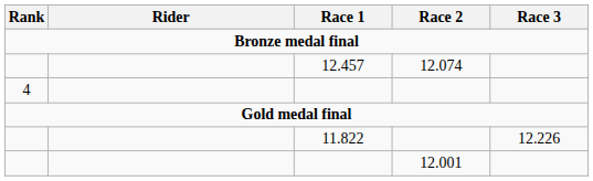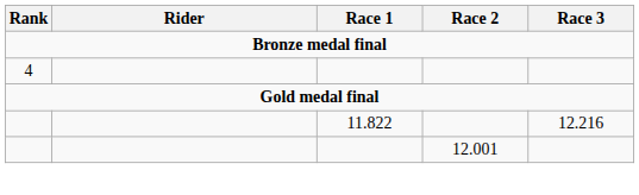- row: 12.457 | 12.074
11.822 | Race 3: 12.226 -> 12.216
